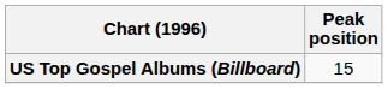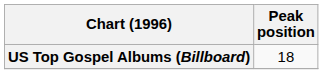US Top Gospel Albums (Billboard) | Peak position: 15 -> 18
